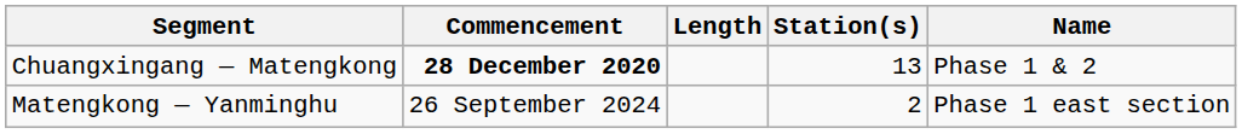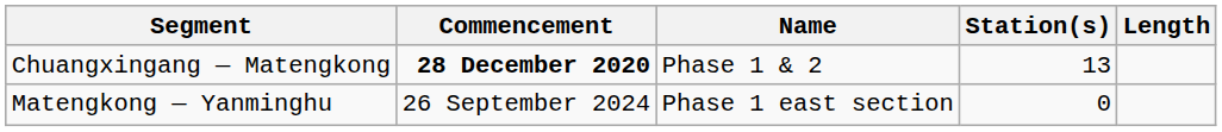columns swapped: Length <-> Name
Matengkong — Yanminghu | Station(s): 2 -> 0
